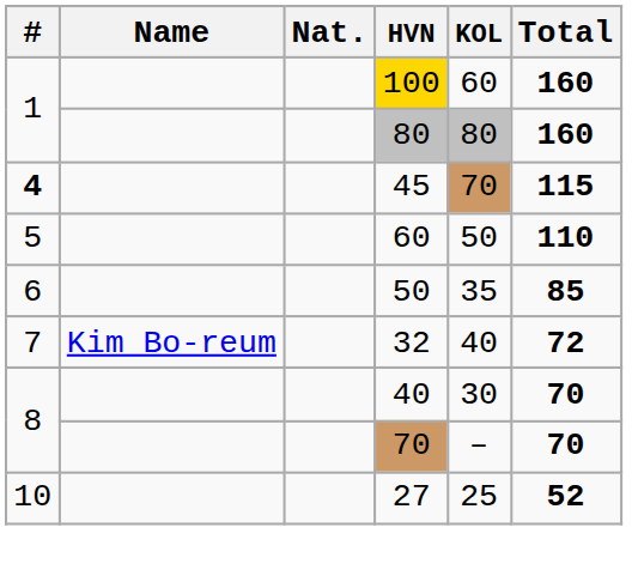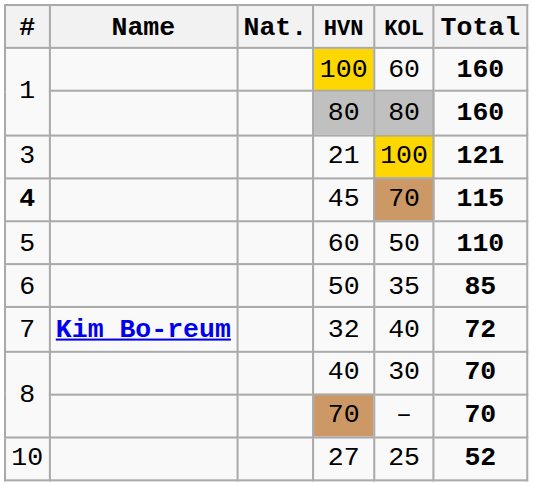+ row: 3 | 21 | 100 | 121
32 | Name: normal -> bold
